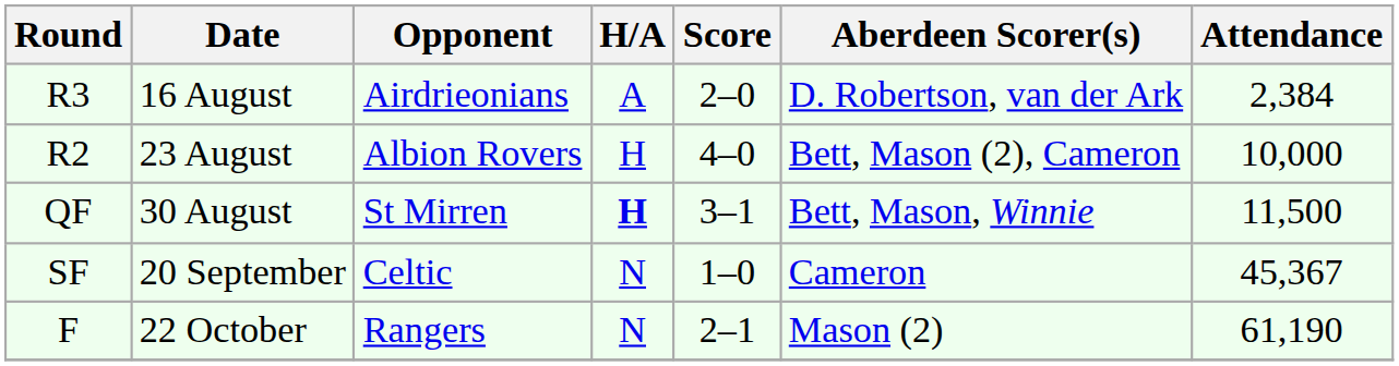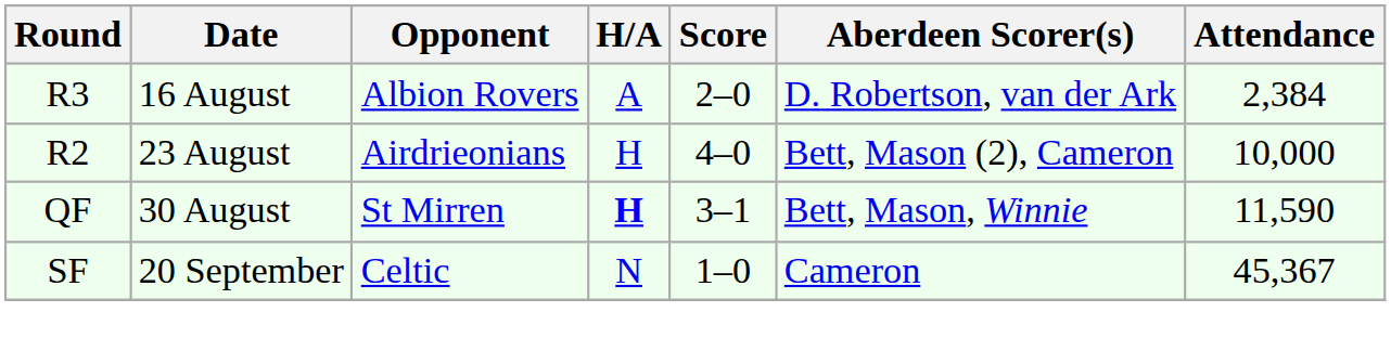16 August | Opponent: Airdrieonians -> Albion Rovers
23 August | Opponent: Albion Rovers -> Airdrieonians
30 August | Attendance: 11,500 -> 11,590
- row: F | 22 October | Rangers | N | 2–1 | Mason (2) | 61,190
